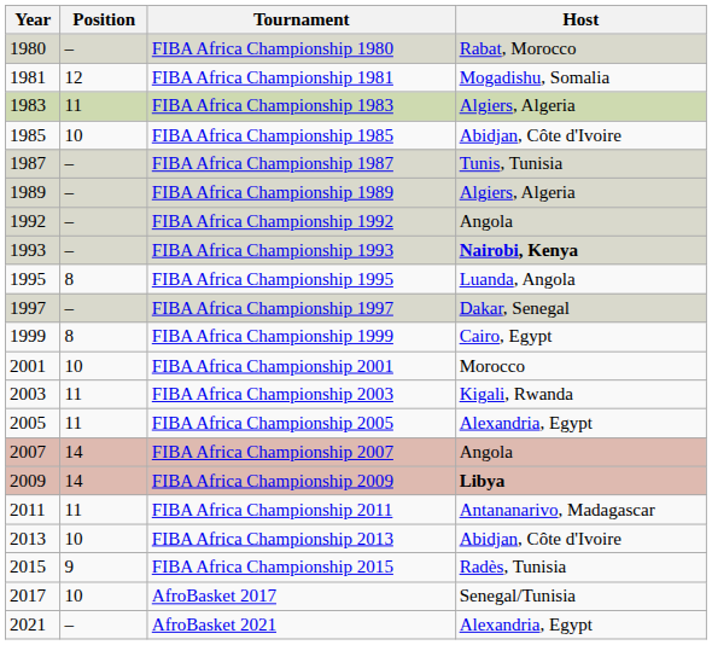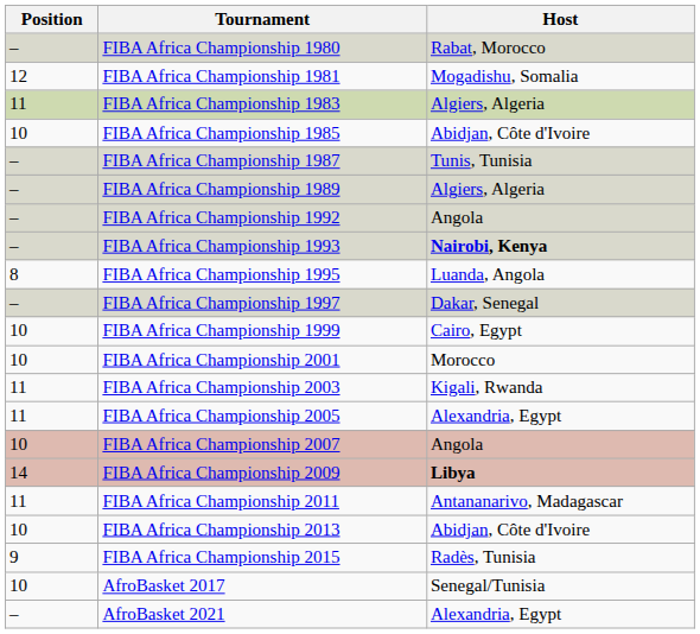- column: Year | 1980 | 1981 | 1983 | 1985 | 1987 | 1989 | 1992 | 1993 | 1995 | 1997 | 1999 | 2001 | 2003 | 2005 | 2007 | 2009 | 2011 | 2013 | 2015 | 2017 | 2021
FIBA Africa Championship 1999 | Position: 8 -> 10
FIBA Africa Championship 2007 | Position: 14 -> 10
